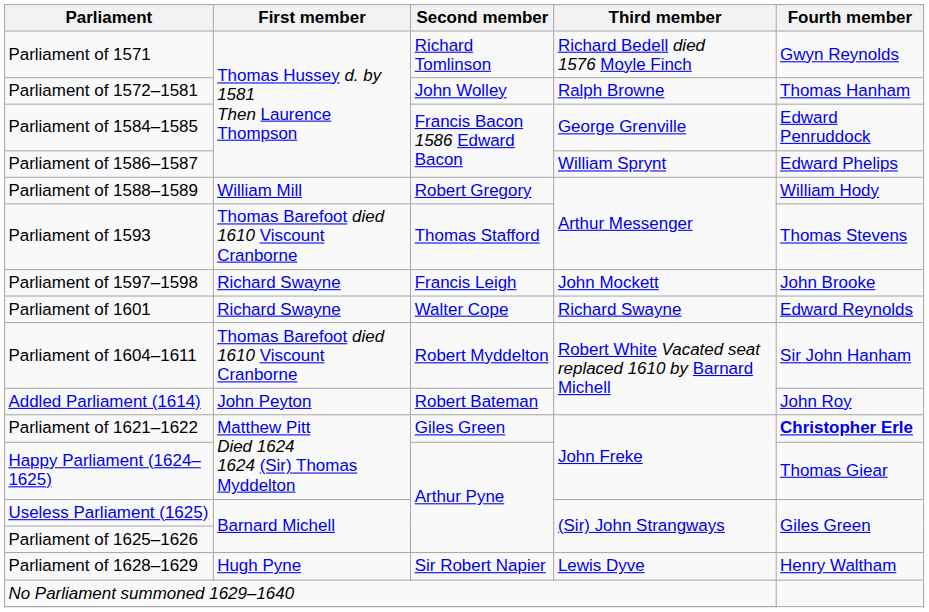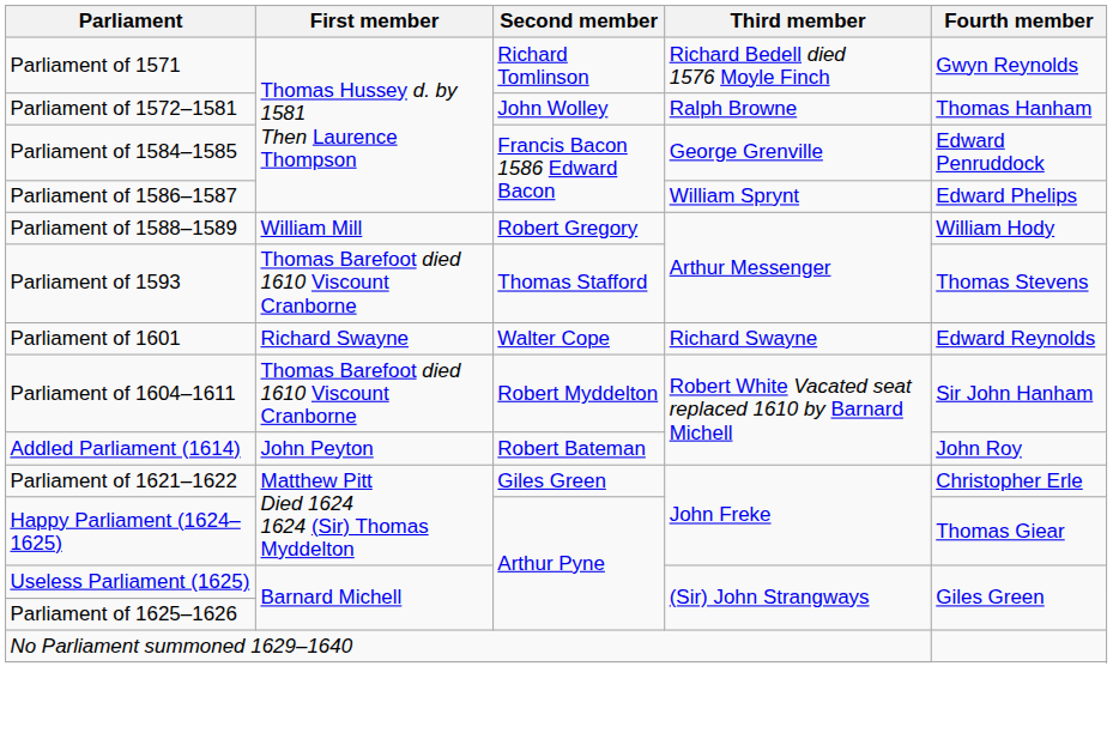- row: Parliament of 1597–1598 | Richard Swayne | Francis Leigh | John Mockett | John Brooke
Parliament of 1621–1622 | Fourth member: bold -> normal
- row: Parliament of 1628–1629 | Hugh Pyne | Sir Robert Napier | Lewis Dyve | Henry Waltham
